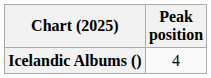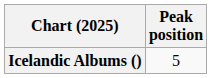Icelandic Albums () | Peak position: 4 -> 5
